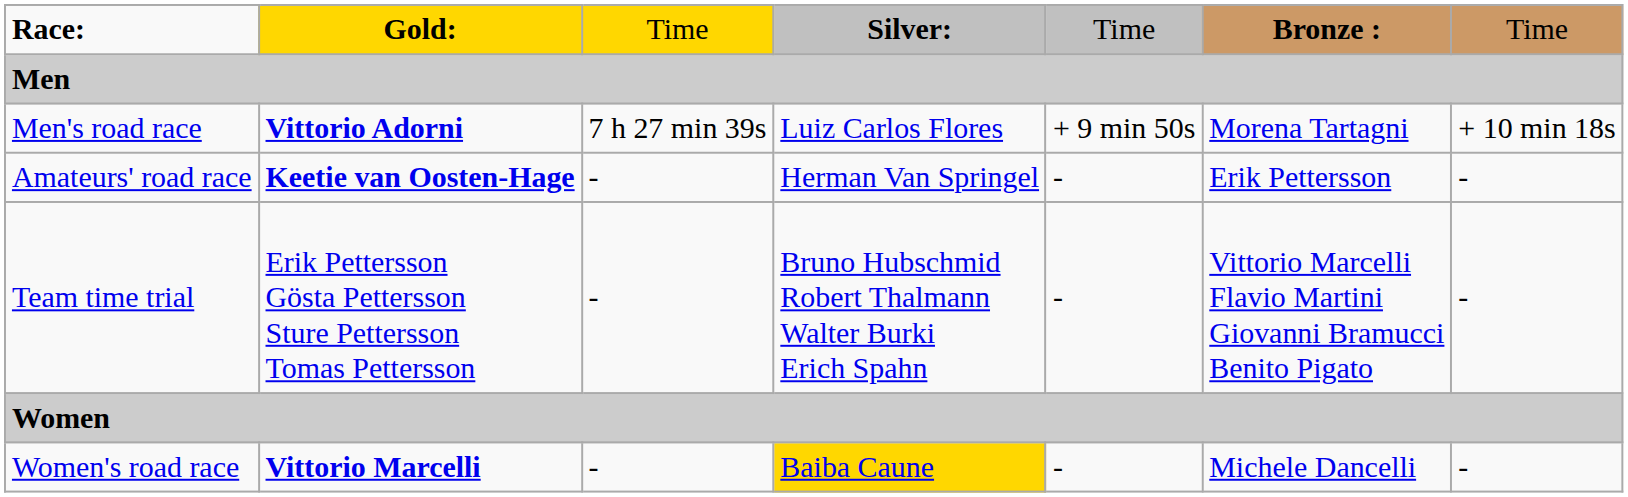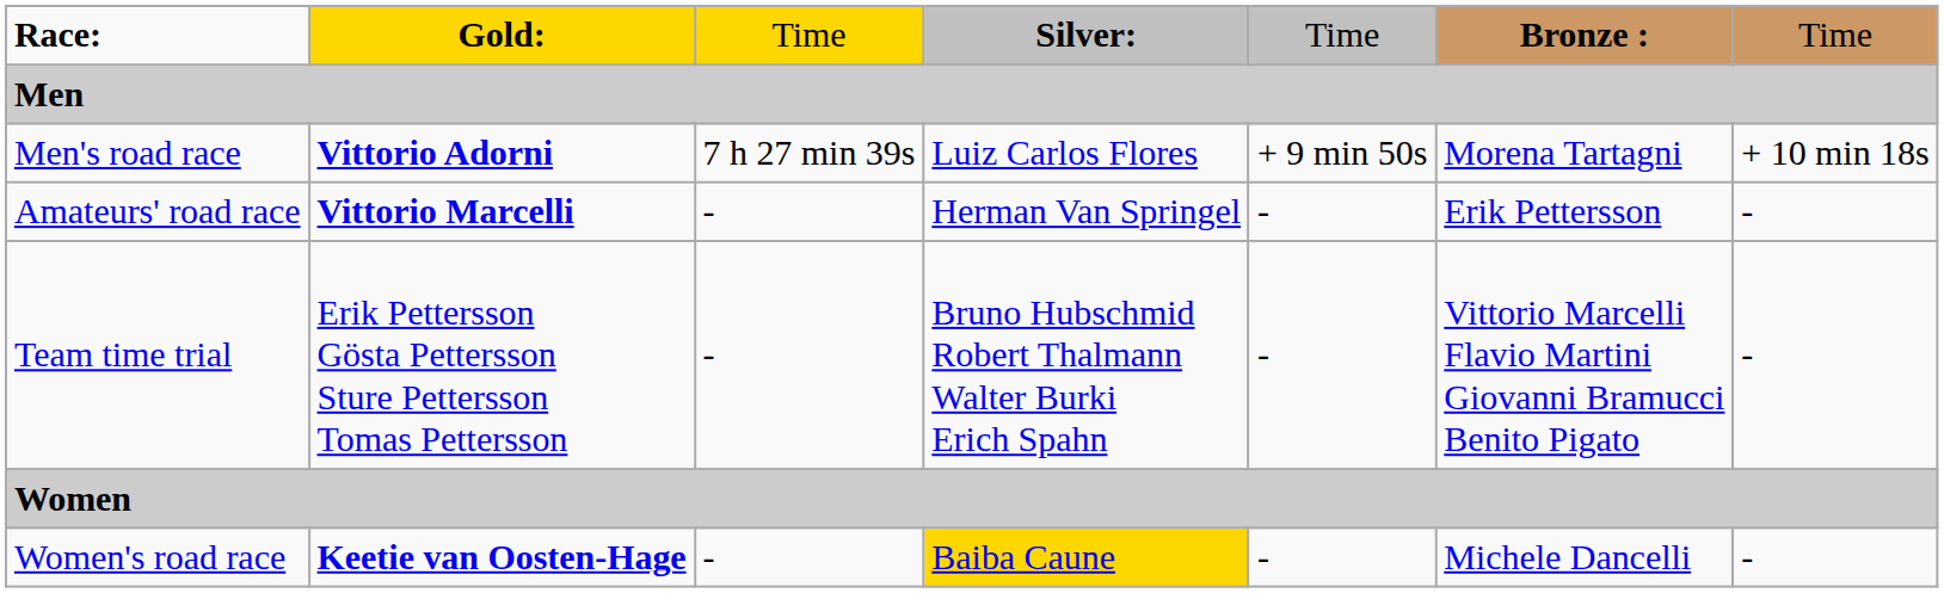Amateurs' road race | column 2: Keetie van Oosten-Hage -> Vittorio Marcelli
Women's road race | column 2: Vittorio Marcelli -> Keetie van Oosten-Hage
